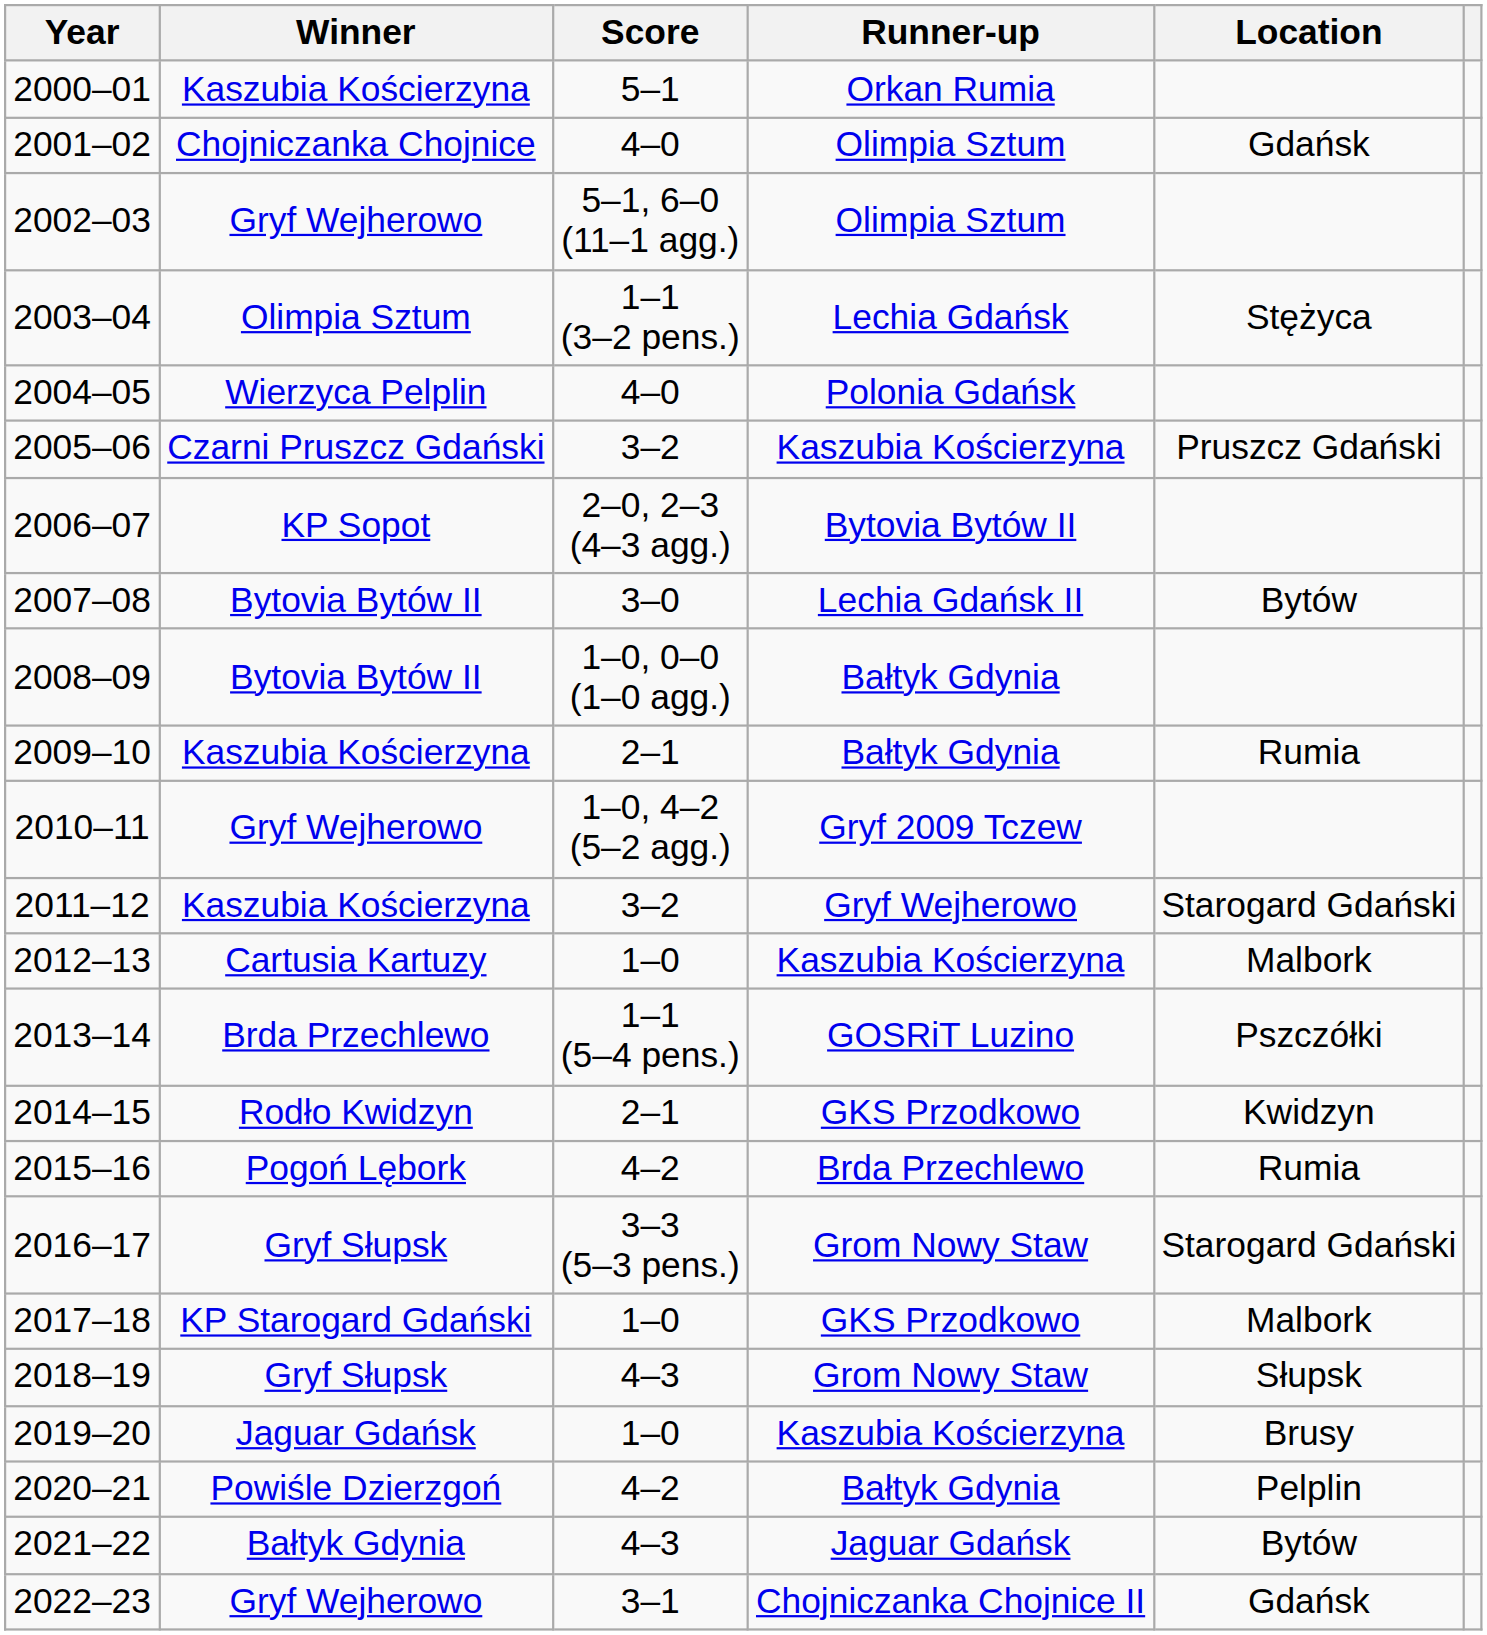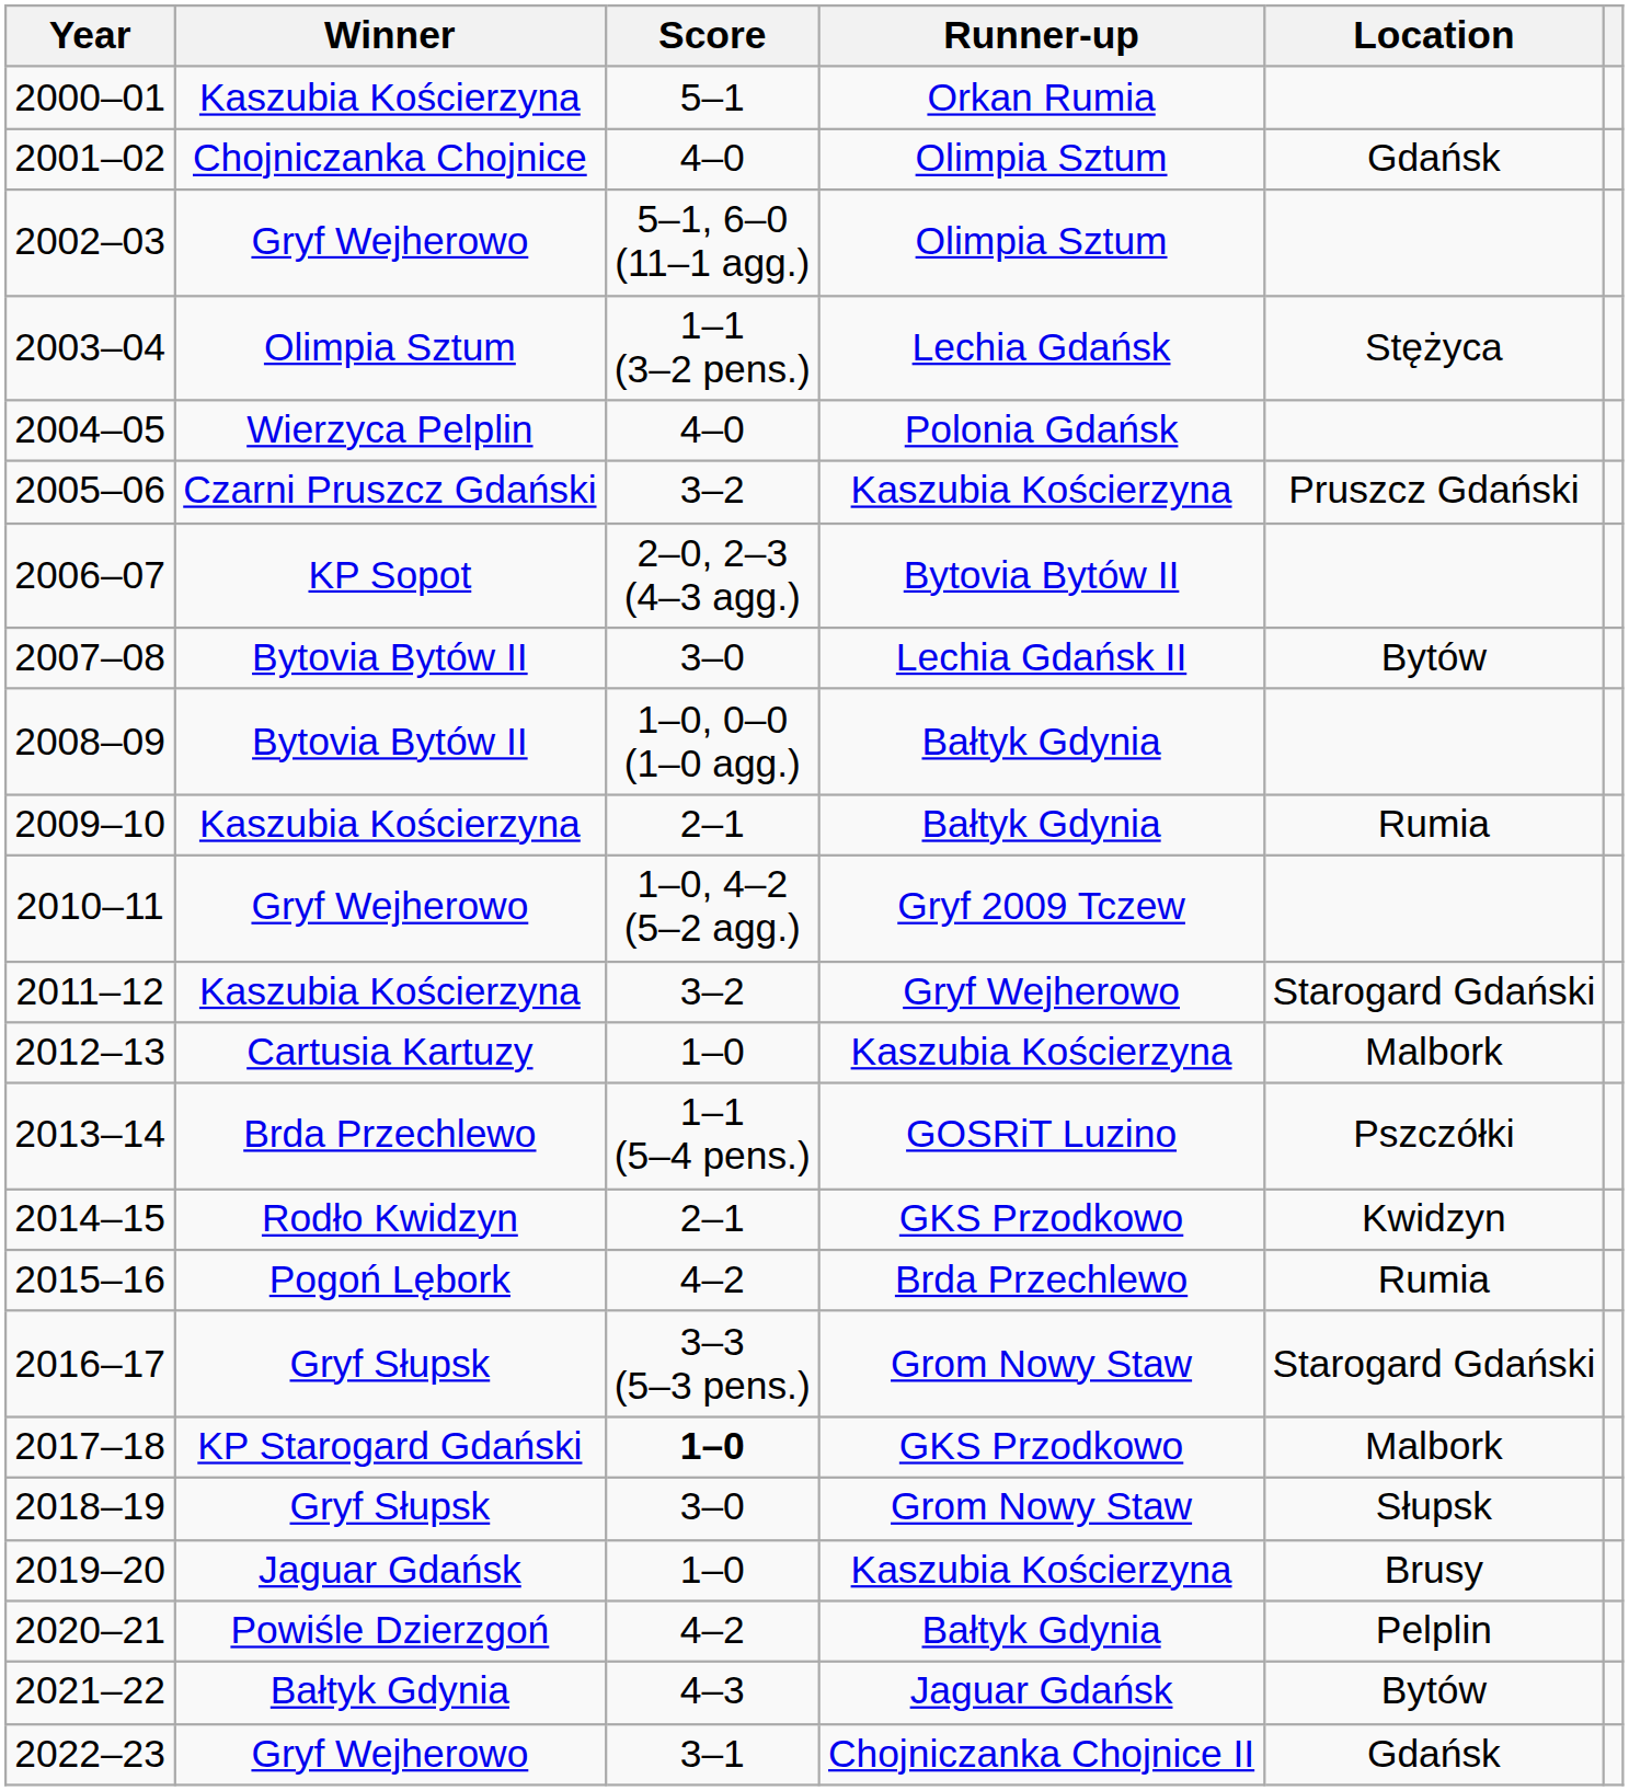2017–18 | Score: normal -> bold
2018–19 | Score: 4–3 -> 3–0
